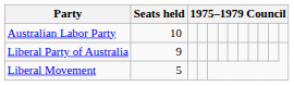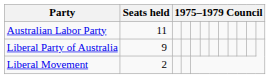Australian Labor Party | Seats held: 10 -> 11
Liberal Movement | Seats held: 5 -> 2
